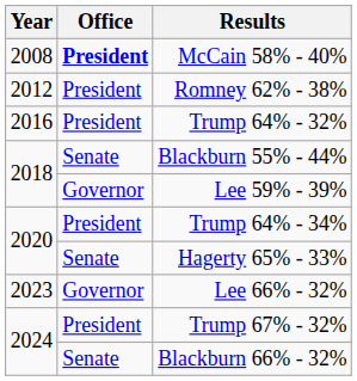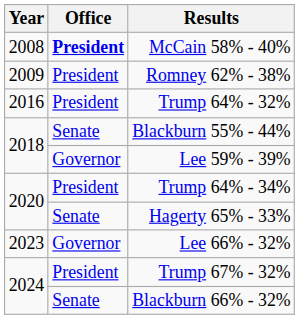Romney 62% - 38% | Year: 2012 -> 2009
